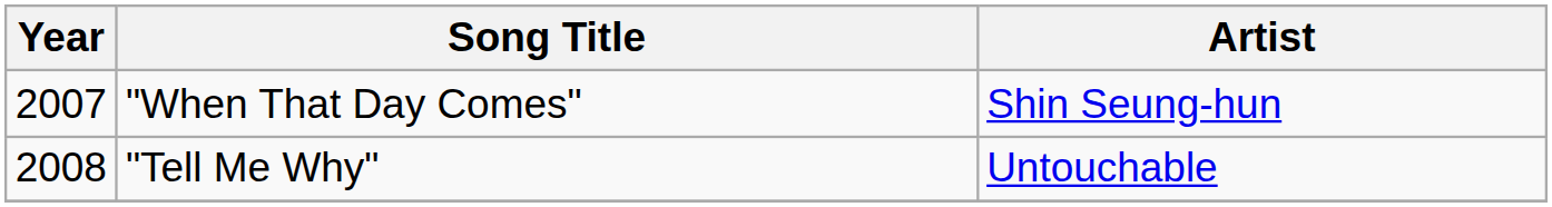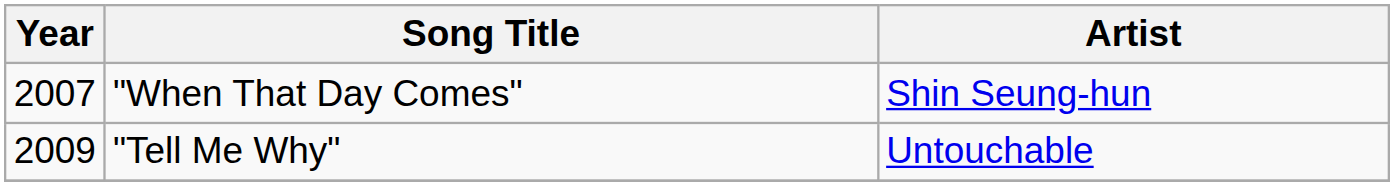"Tell Me Why" | Year: 2008 -> 2009
